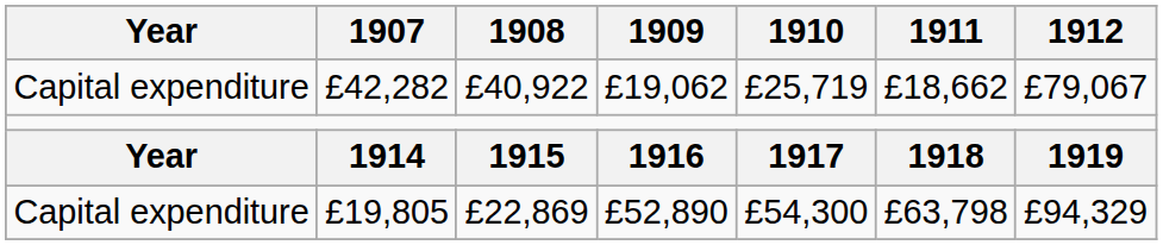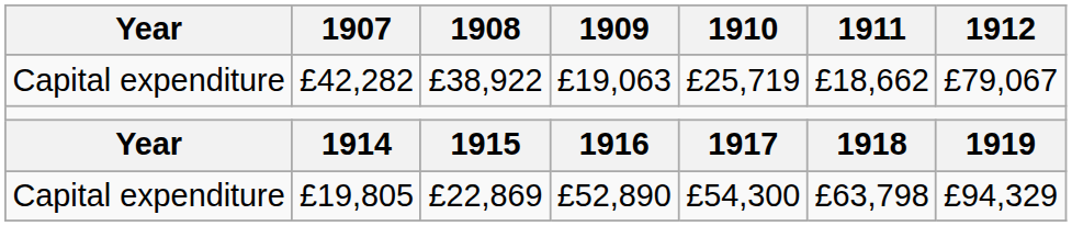£42,282 | 1908: £40,922 -> £38,922
£42,282 | 1909: £19,062 -> £19,063
